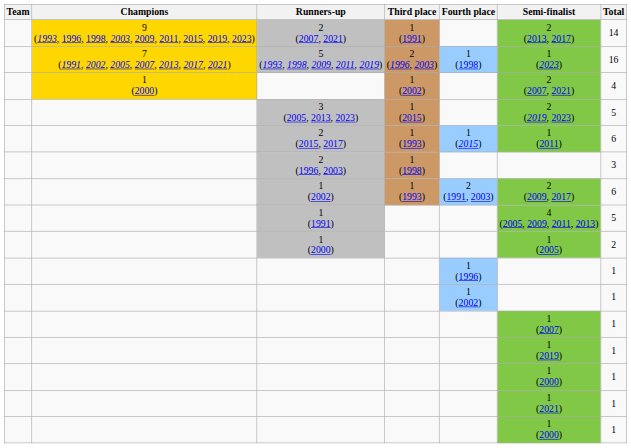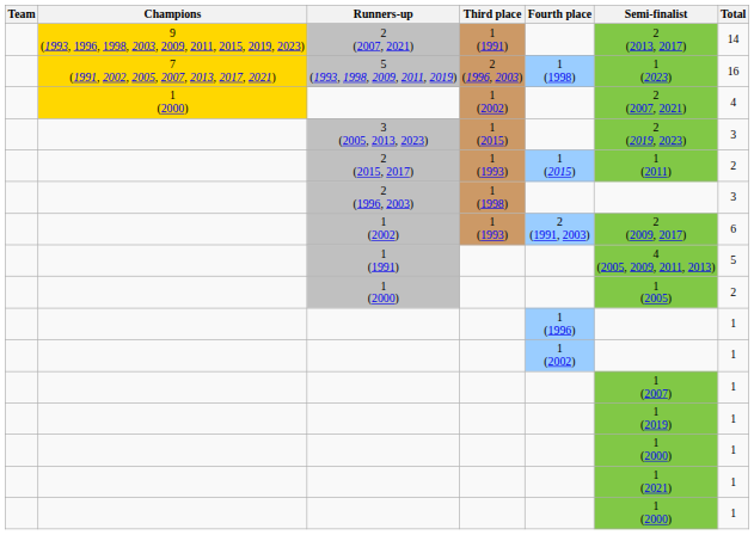3 (2005, 2013, 2023) | Total: 5 -> 3
2 (2015, 2017) | Total: 6 -> 2
